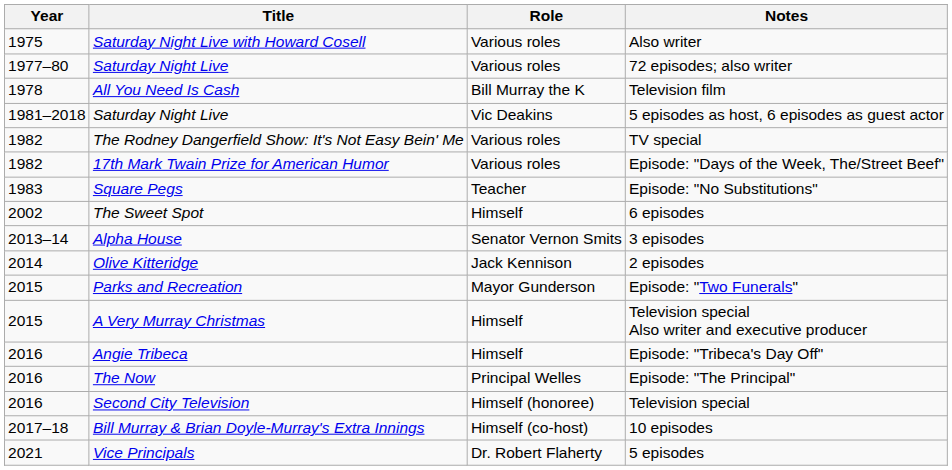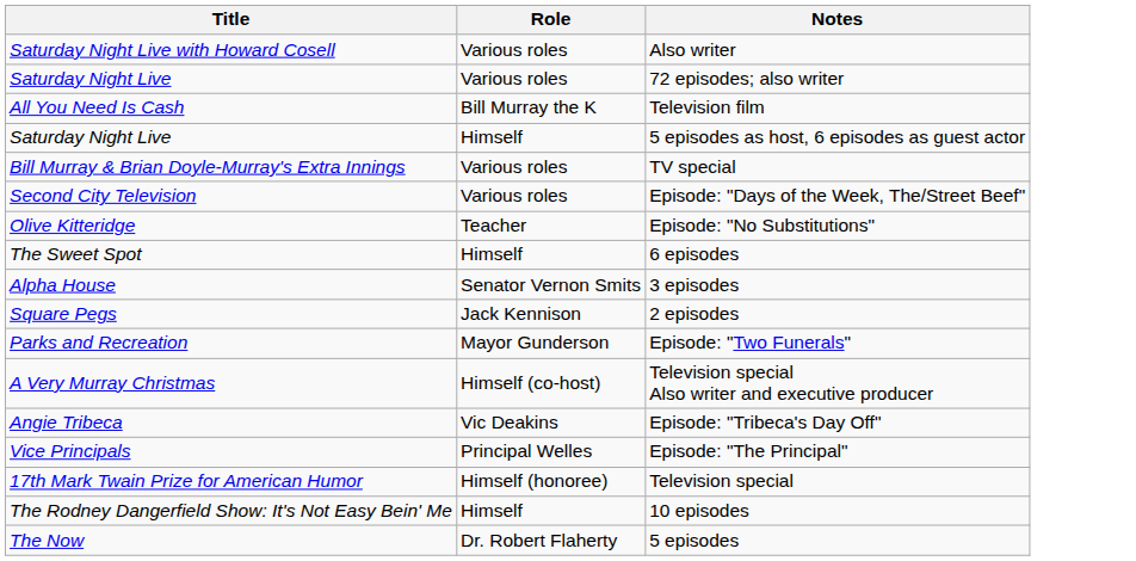- column: Year | 1975 | 1977–80 | 1978 | 1981–2018 | 1982 | 1982 | 1983 | 2002 | 2013–14 | 2014 | 2015 | 2015 | 2016 | 2016 | 2016 | 2017–18 | 2021
5 episodes as host, 6 episodes as guest actor | Role: Vic Deakins -> Himself
TV special | Title: The Rodney Dangerfield Show: It's Not Easy Bein' Me -> Bill Murray & Brian Doyle-Murray's Extra Innings
Episode: "Days of the Week, The/Street Beef" | Title: 17th Mark Twain Prize for American Humor -> Second City Television
Episode: "No Substitutions" | Title: Square Pegs -> Olive Kitteridge
2 episodes | Title: Olive Kitteridge -> Square Pegs
Television special Also writer and executive producer | Role: Himself -> Himself (co-host)
Episode: "Tribeca's Day Off" | Role: Himself -> Vic Deakins
Episode: "The Principal" | Title: The Now -> Vice Principals
Television special | Title: Second City Television -> 17th Mark Twain Prize for American Humor
10 episodes | Title: Bill Murray & Brian Doyle-Murray's Extra Innings -> The Rodney Dangerfield Show: It's Not Easy Bein' Me
10 episodes | Role: Himself (co-host) -> Himself
5 episodes | Title: Vice Principals -> The Now
